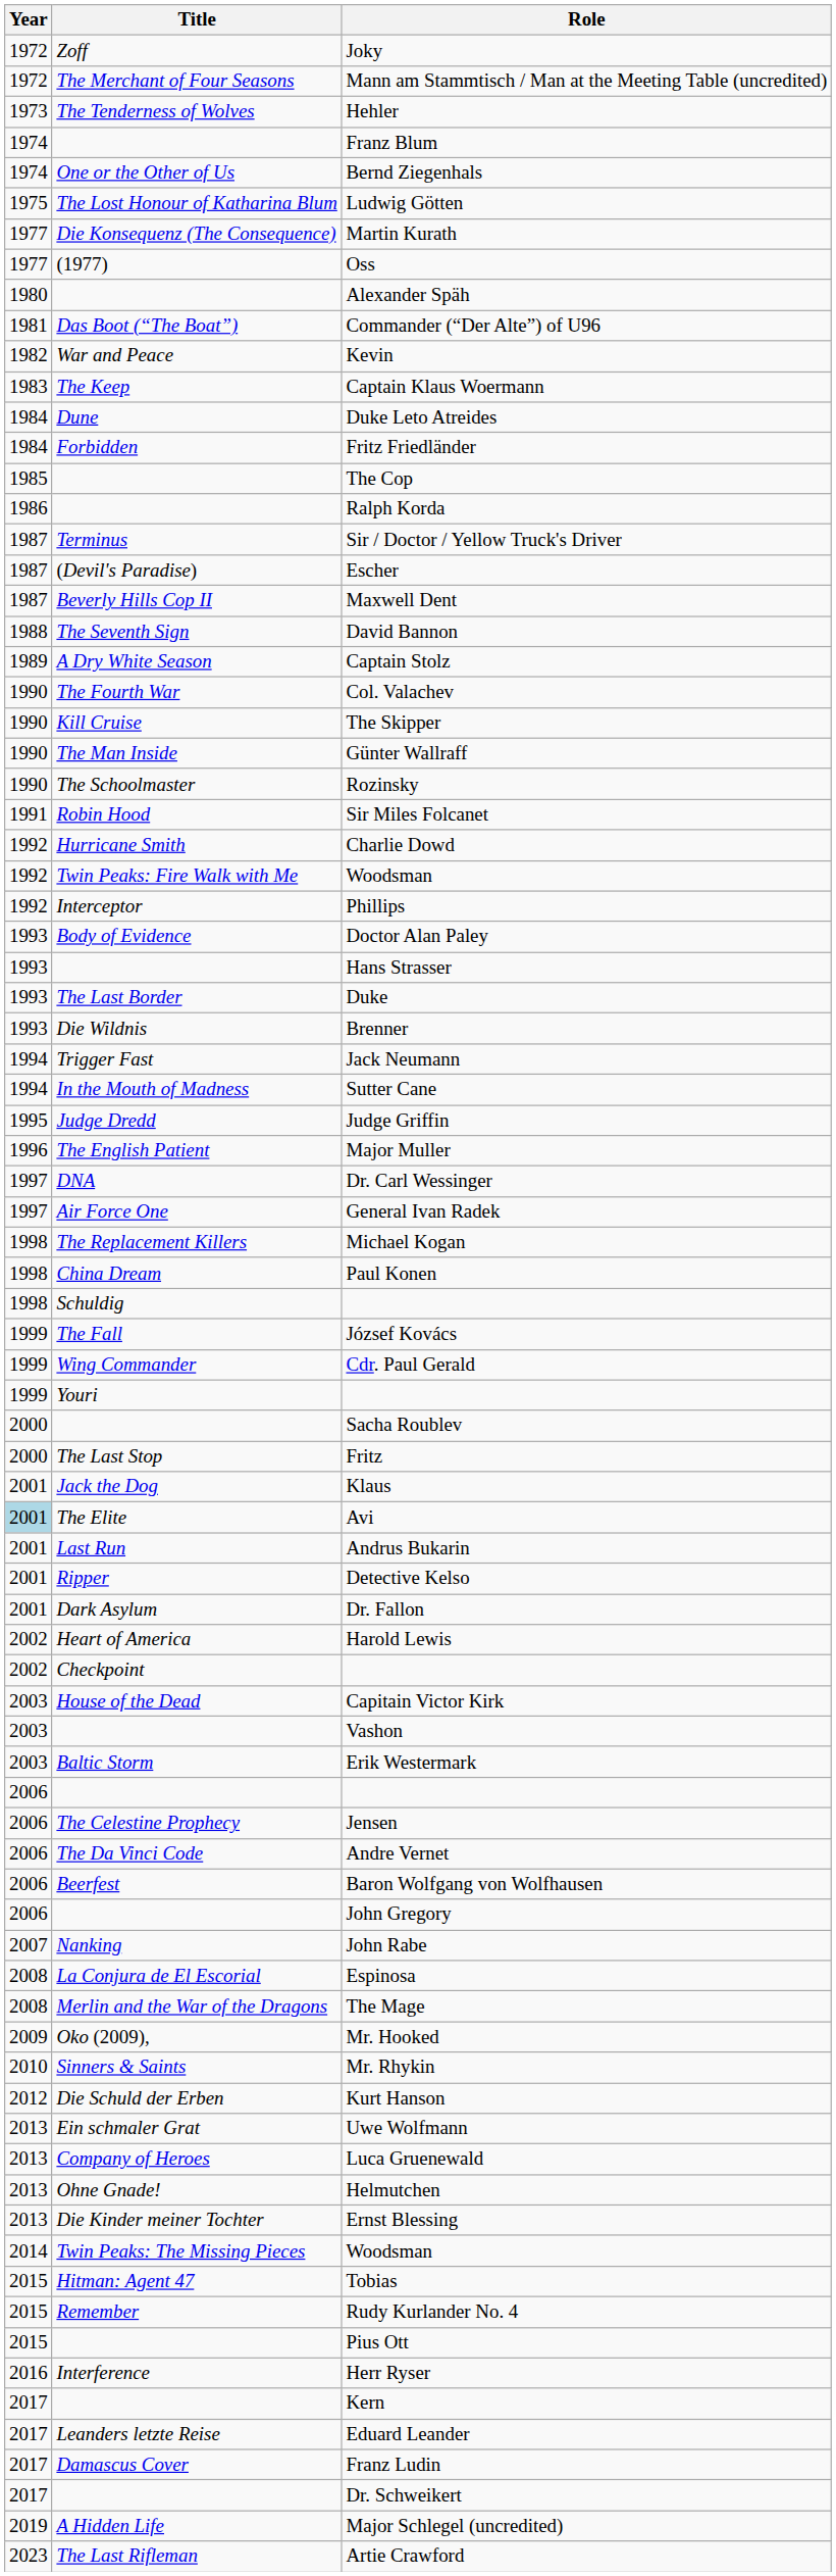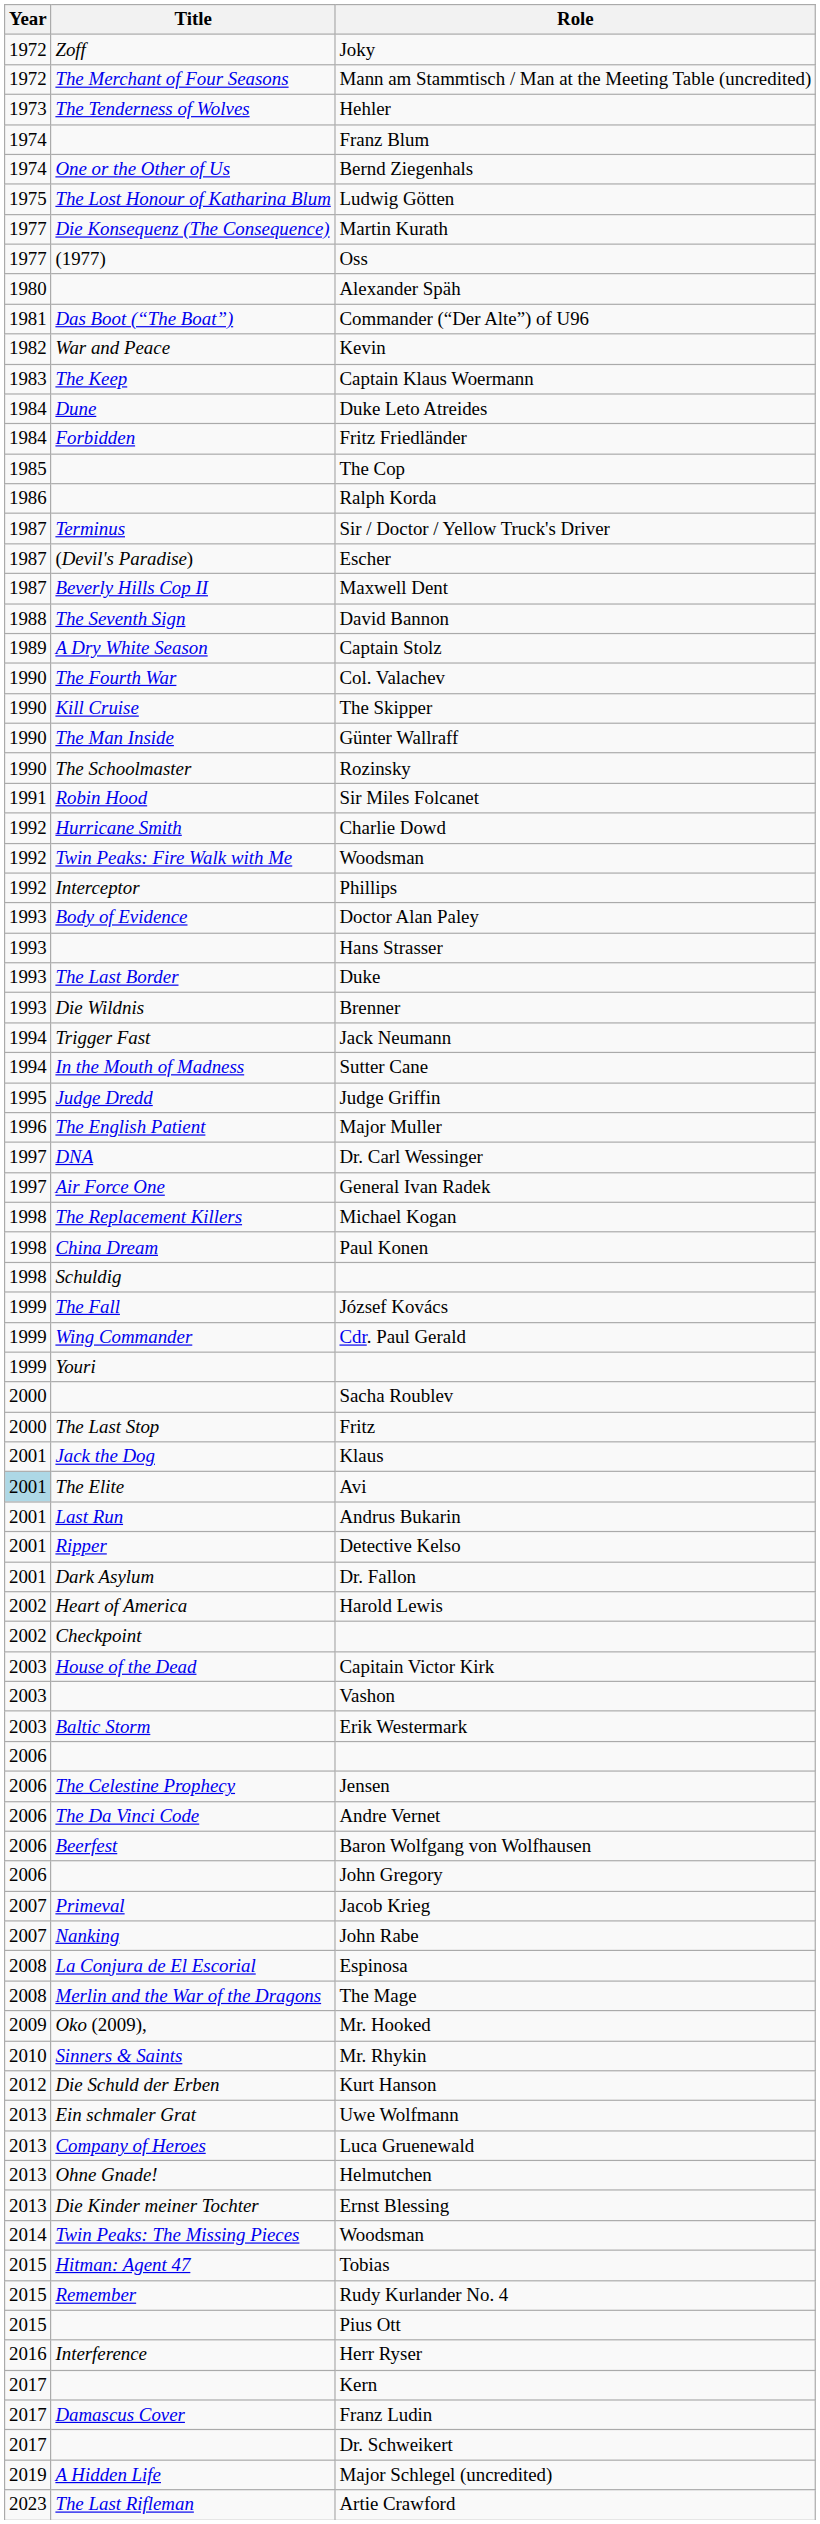+ row: 2007 | Primeval | Jacob Krieg
- row: 2017 | Leanders letzte Reise | Eduard Leander
